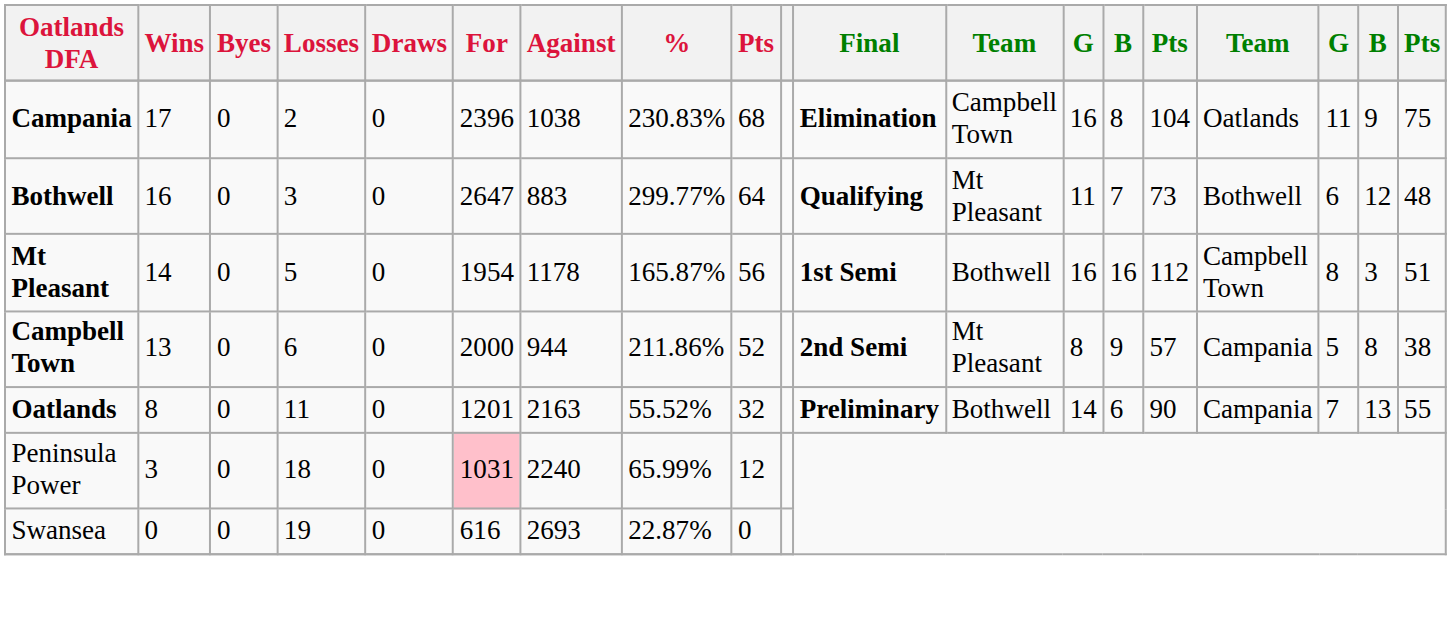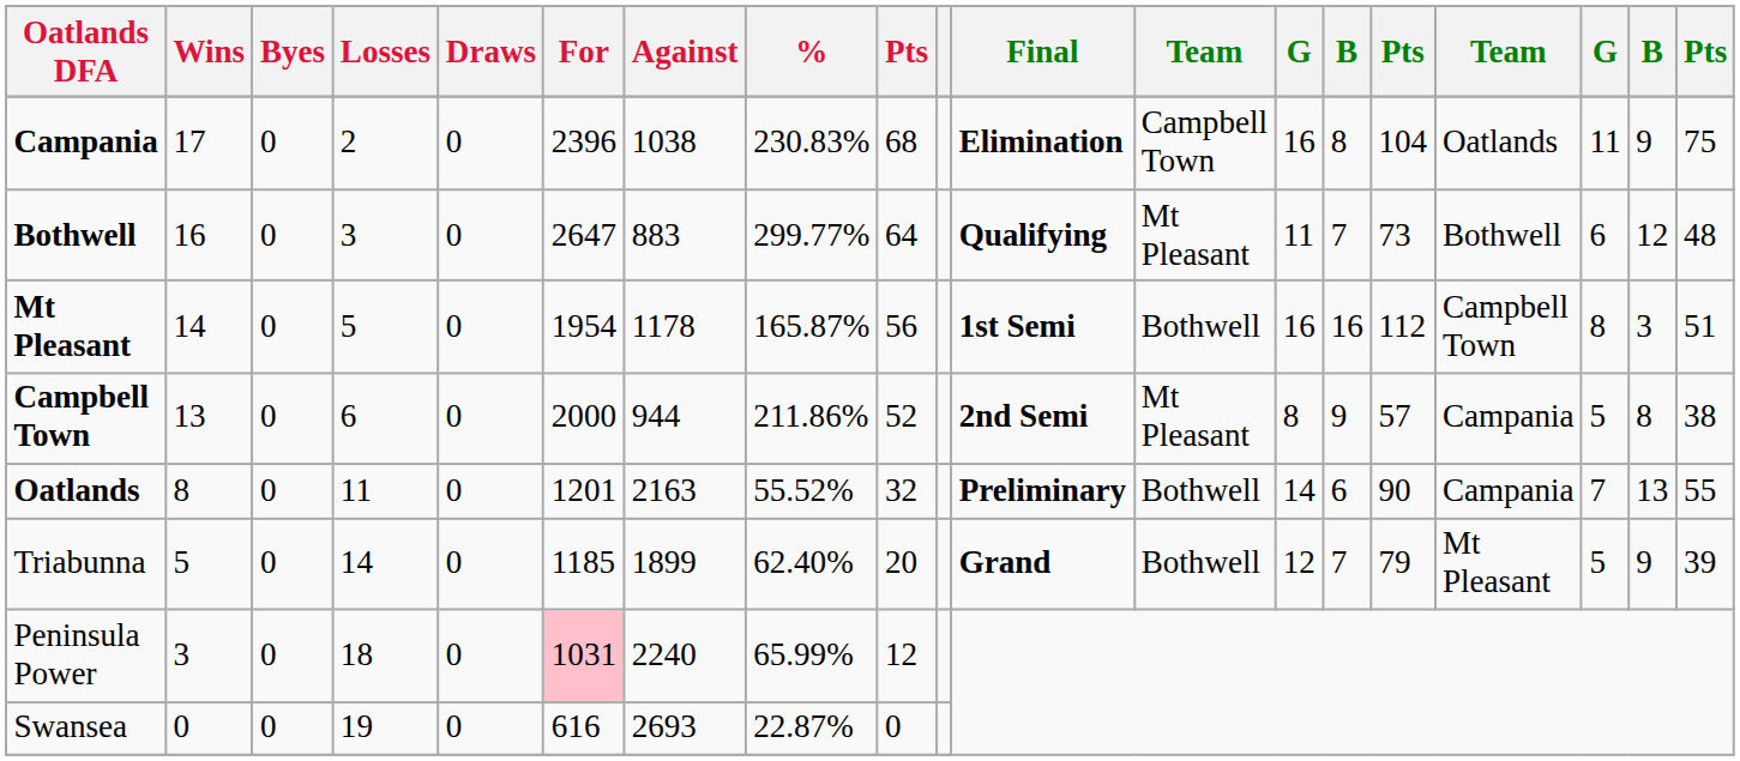+ row: Triabunna | 5 | 0 | 14 | 0 | 1185 | 1899 | 62.40% | 20 | Grand | Bothwell | 12 | 7 | 79 | Mt Pleasant | 5 | 9 | 39
